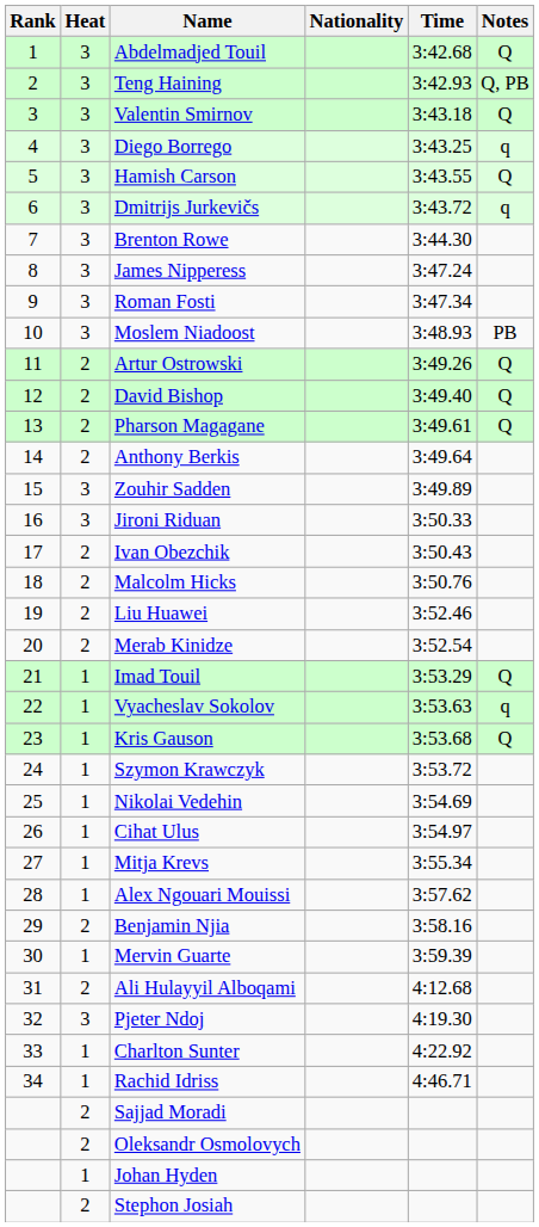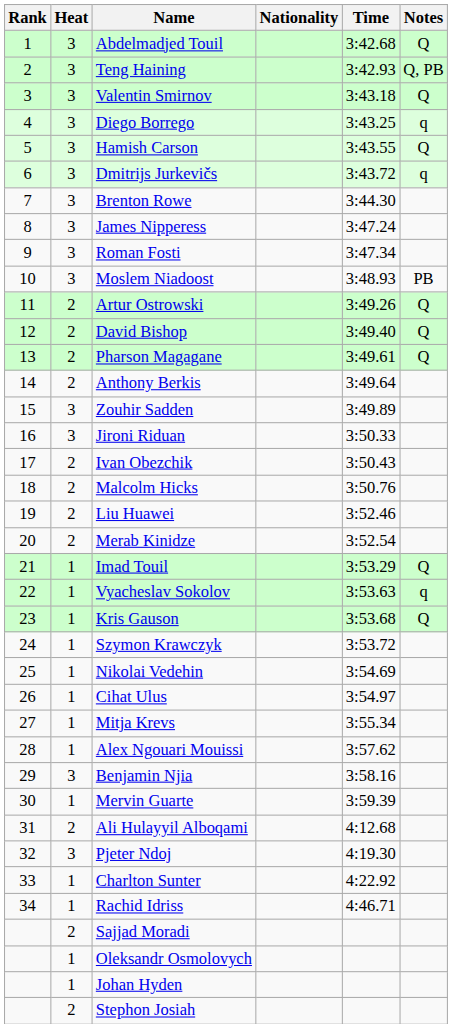Benjamin Njia | Heat: 2 -> 3
Oleksandr Osmolovych | Heat: 2 -> 1
